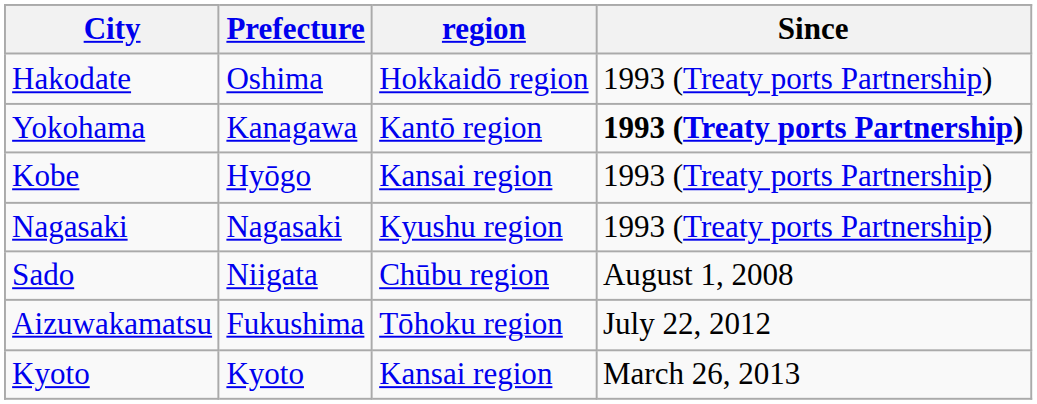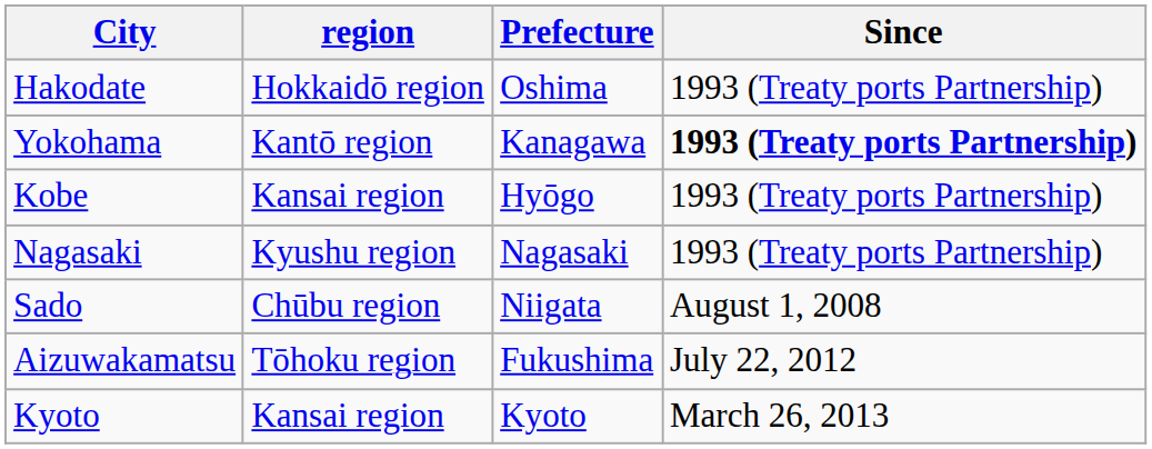columns swapped: Prefecture <-> region
